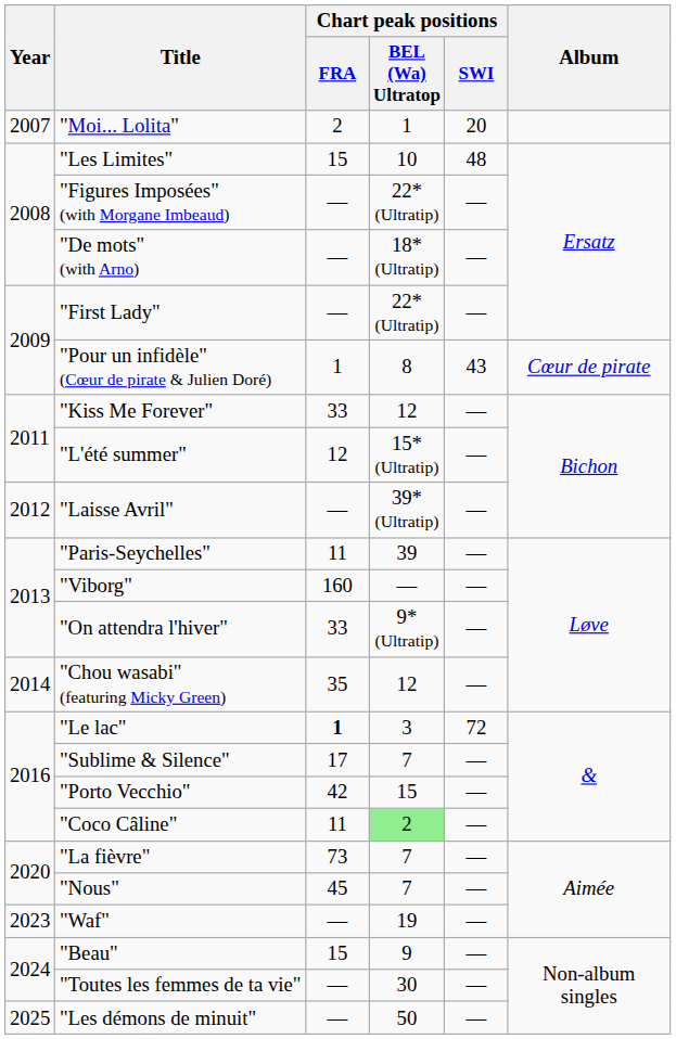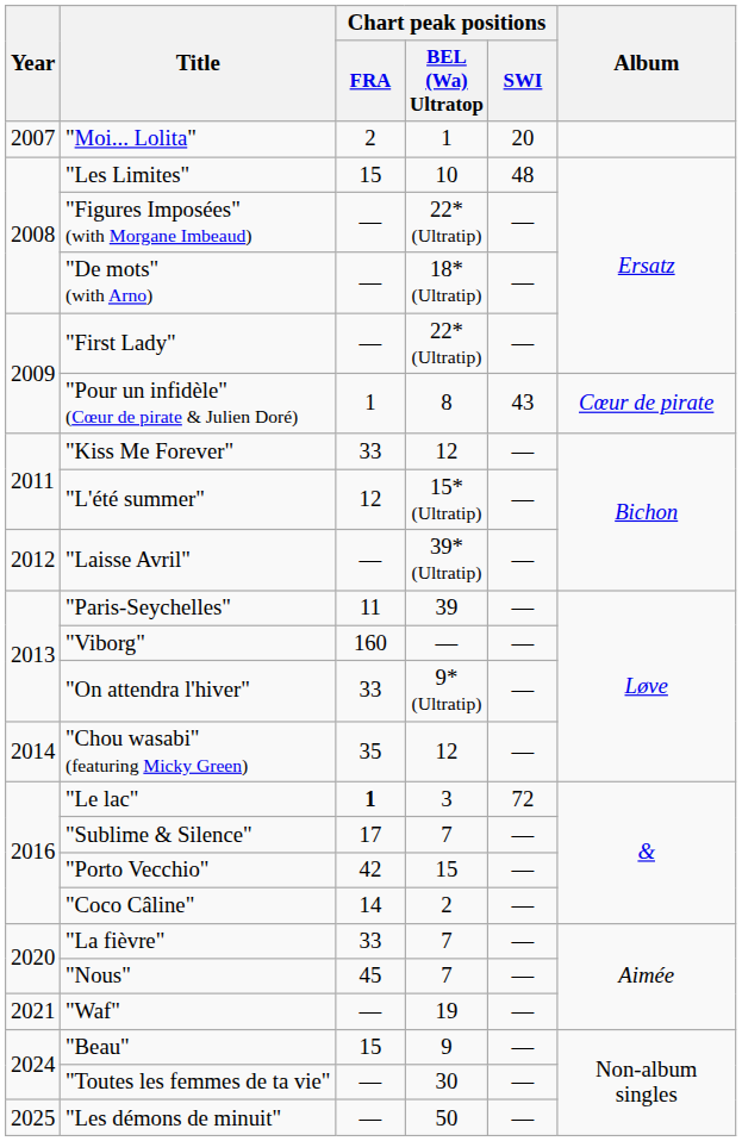"Coco Câline" | Chart peak positions / FRA: 11 -> 14
"Coco Câline" | Chart peak positions / BEL (Wa) Ultratop: lightgreen background -> no background
"La fièvre" | Chart peak positions / FRA: 73 -> 33
"Waf" | Year: 2023 -> 2021
